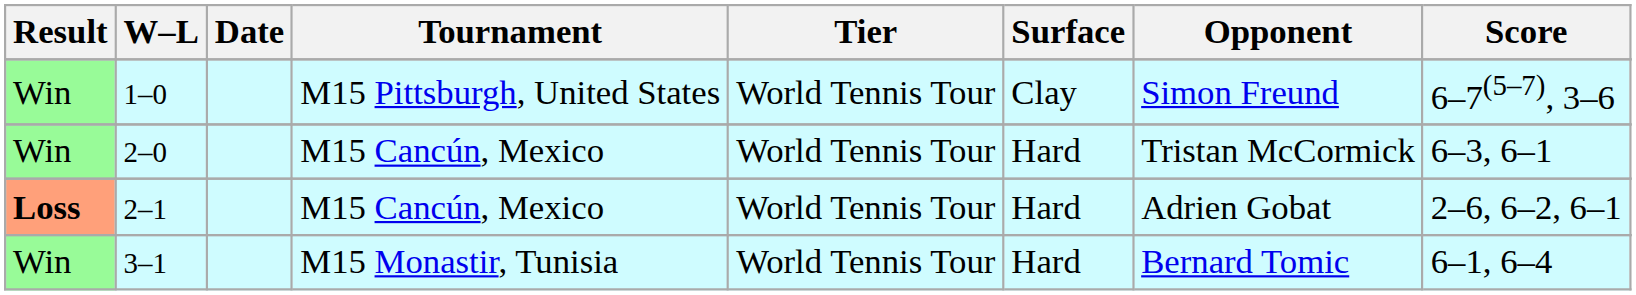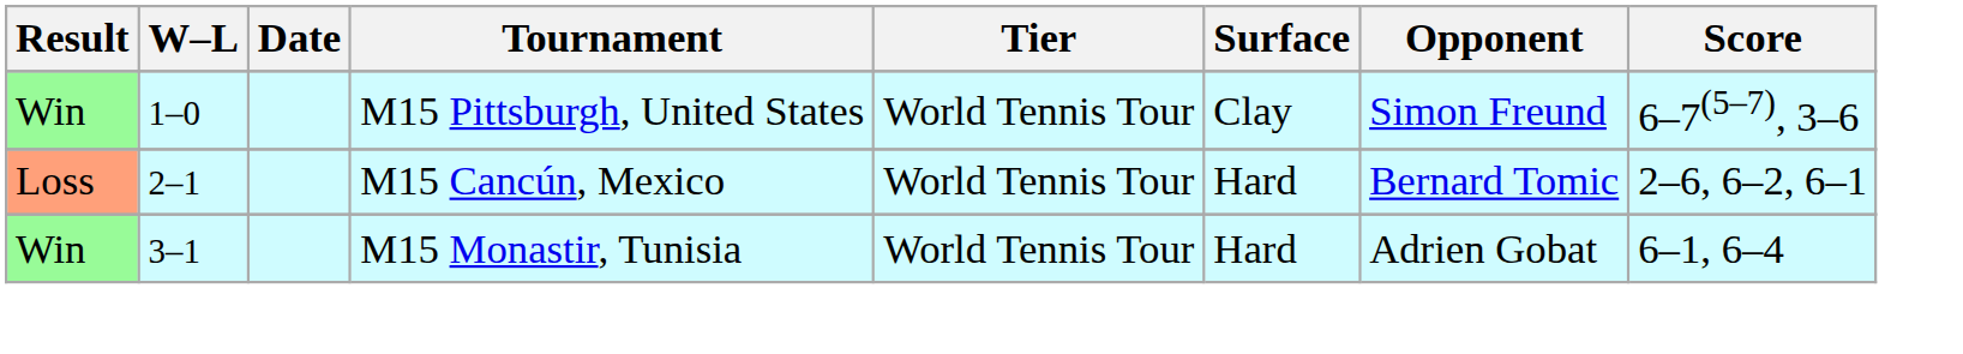- row: Win | 2–0 | M15 Cancún, Mexico | World Tennis Tour | Hard | Tristan McCormick | 6–3, 6–1
2–1 | Result: bold -> normal
2–1 | Opponent: Adrien Gobat -> Bernard Tomic
3–1 | Opponent: Bernard Tomic -> Adrien Gobat
